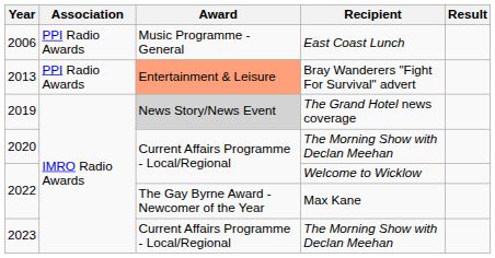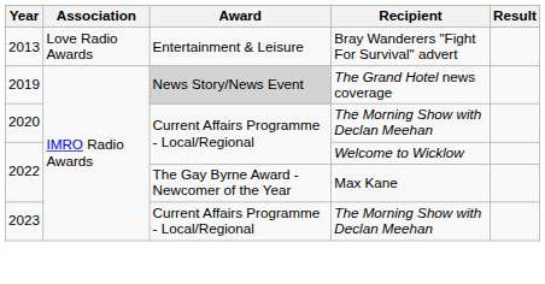- row: 2006 | PPI Radio Awards | Music Programme - General | East Coast Lunch
2013 | Association: PPI Radio Awards -> Love Radio Awards
2013 | Award: lightsalmon background -> no background
